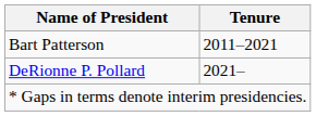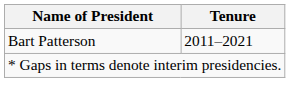- row: DeRionne P. Pollard | 2021–
